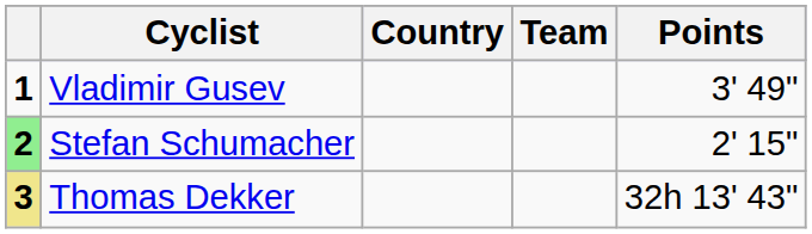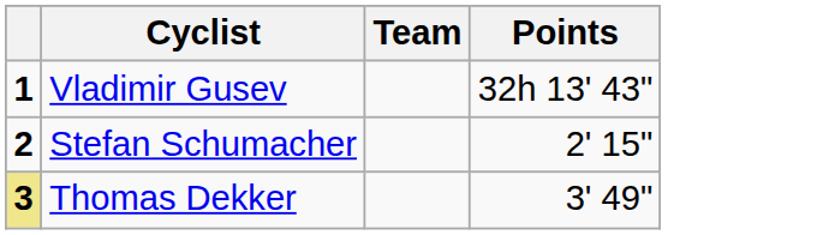- column: Country
Vladimir Gusev | Points: 3' 49" -> 32h 13' 43"
Stefan Schumacher | column 1: lightgreen background -> no background
Thomas Dekker | Points: 32h 13' 43" -> 3' 49"
